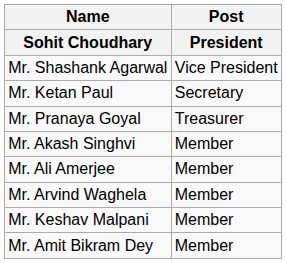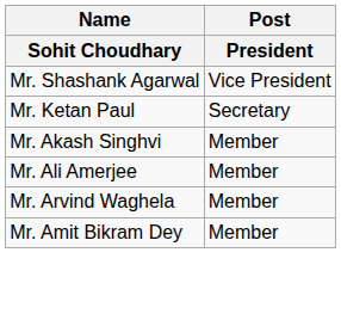- row: Mr. Pranaya Goyal | Treasurer
- row: Mr. Keshav Malpani | Member
